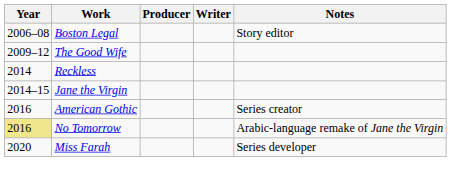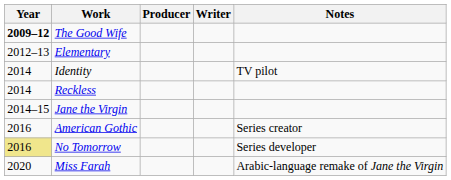- row: 2006–08 | Boston Legal | Story editor
The Good Wife | Year: normal -> bold
+ row: 2012–13 | Elementary
+ row: 2014 | Identity | TV pilot
No Tomorrow | Notes: Arabic-language remake of Jane the Virgin -> Series developer
Miss Farah | Notes: Series developer -> Arabic-language remake of Jane the Virgin
